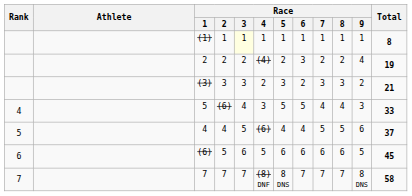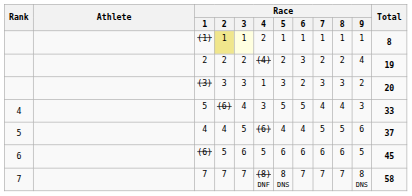(1) | Race / 2: no background -> khaki background
(1) | Race / 4: 1 -> 2
(3) | Race / 4: 2 -> 1
(3) | Total: 21 -> 20
